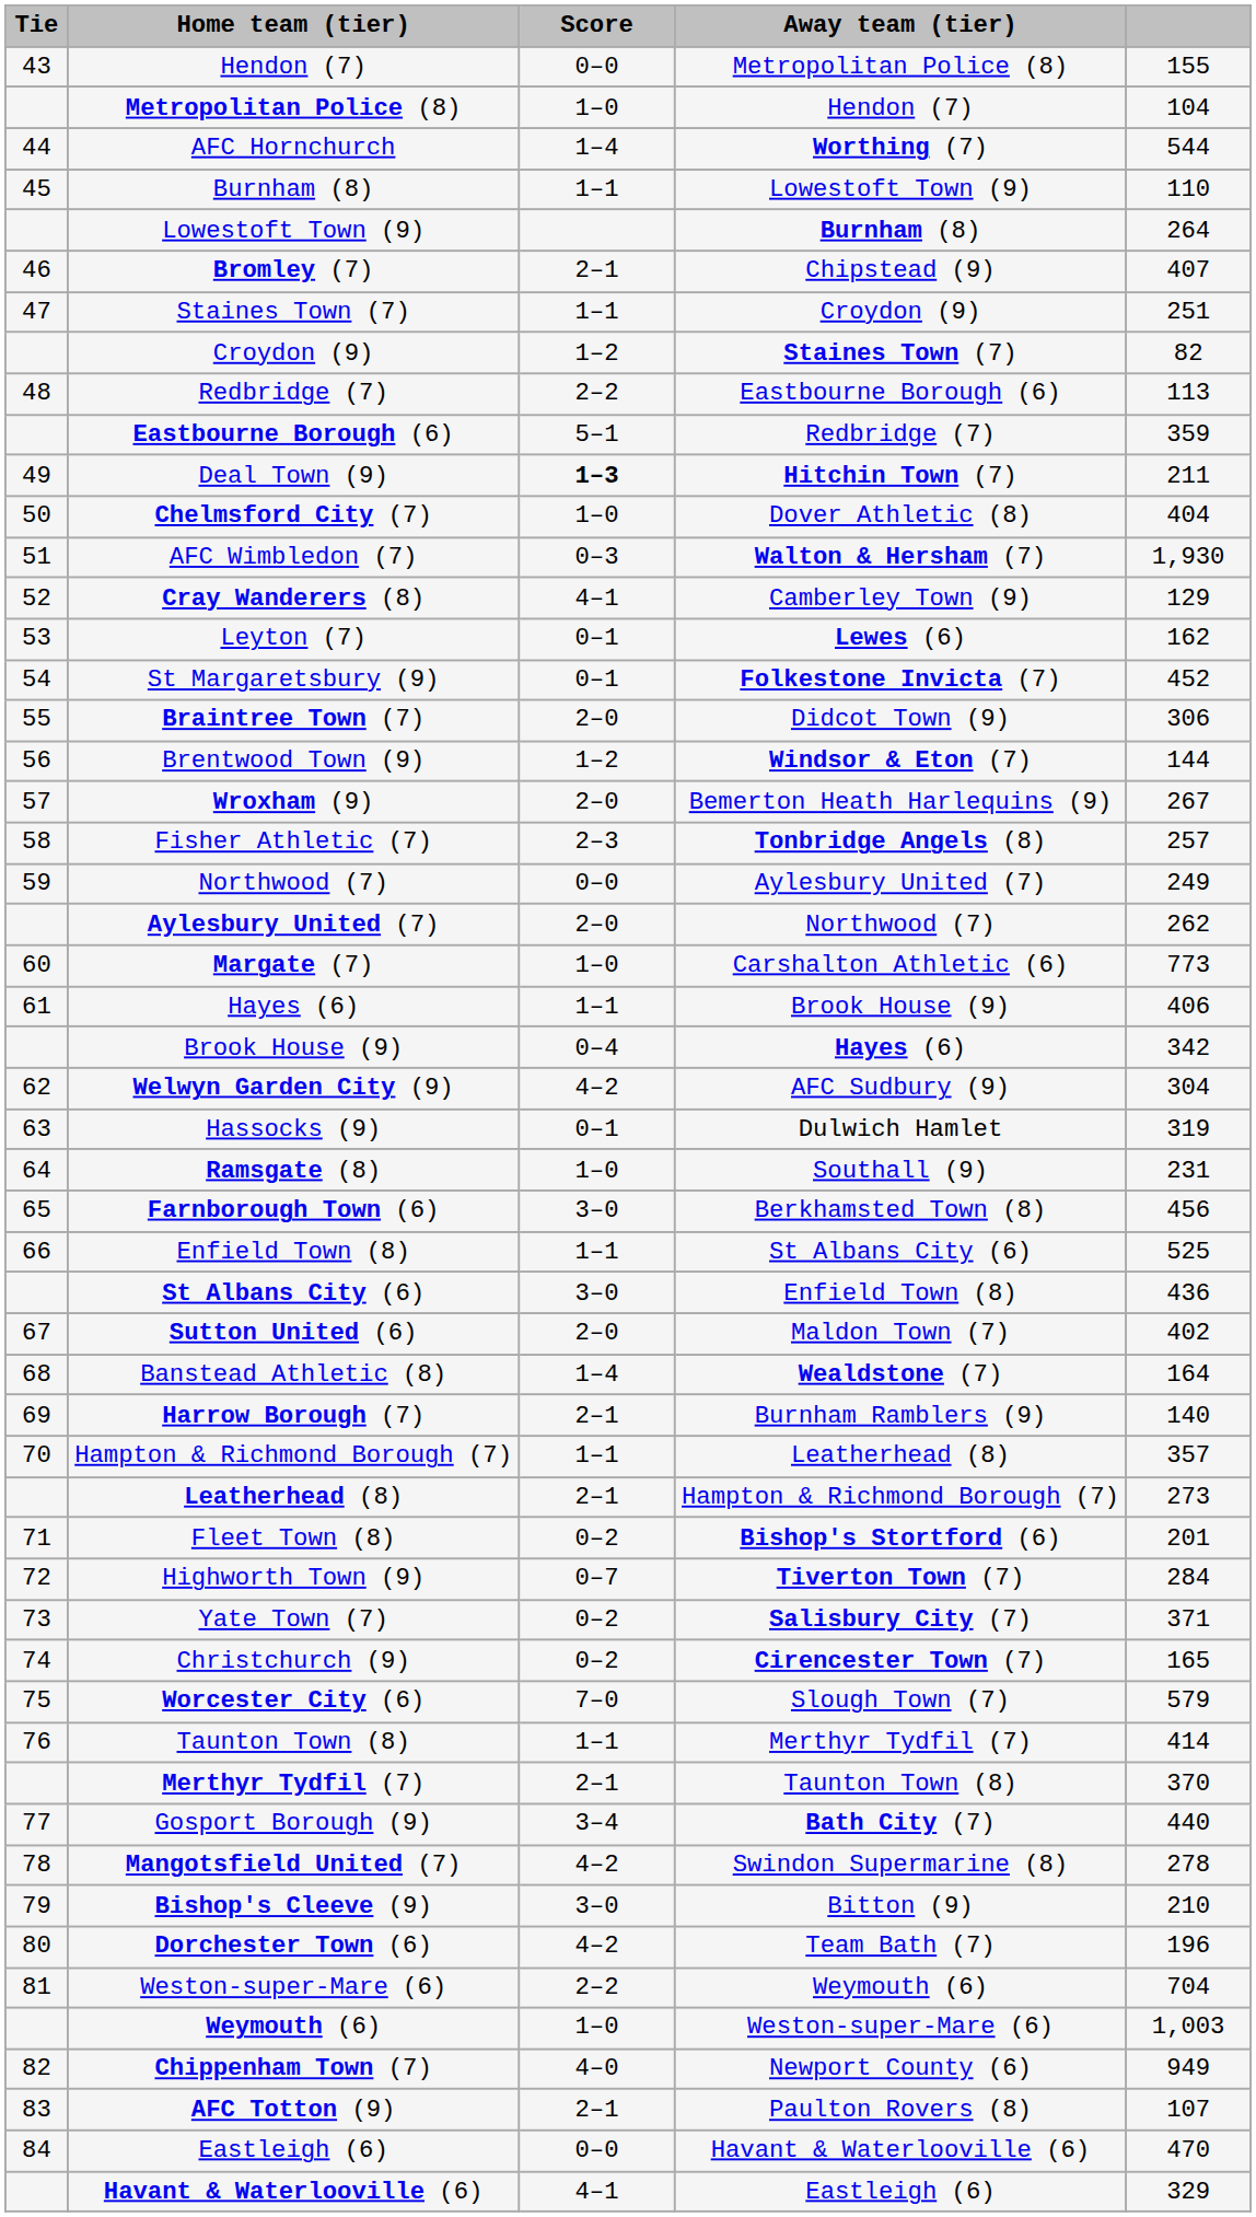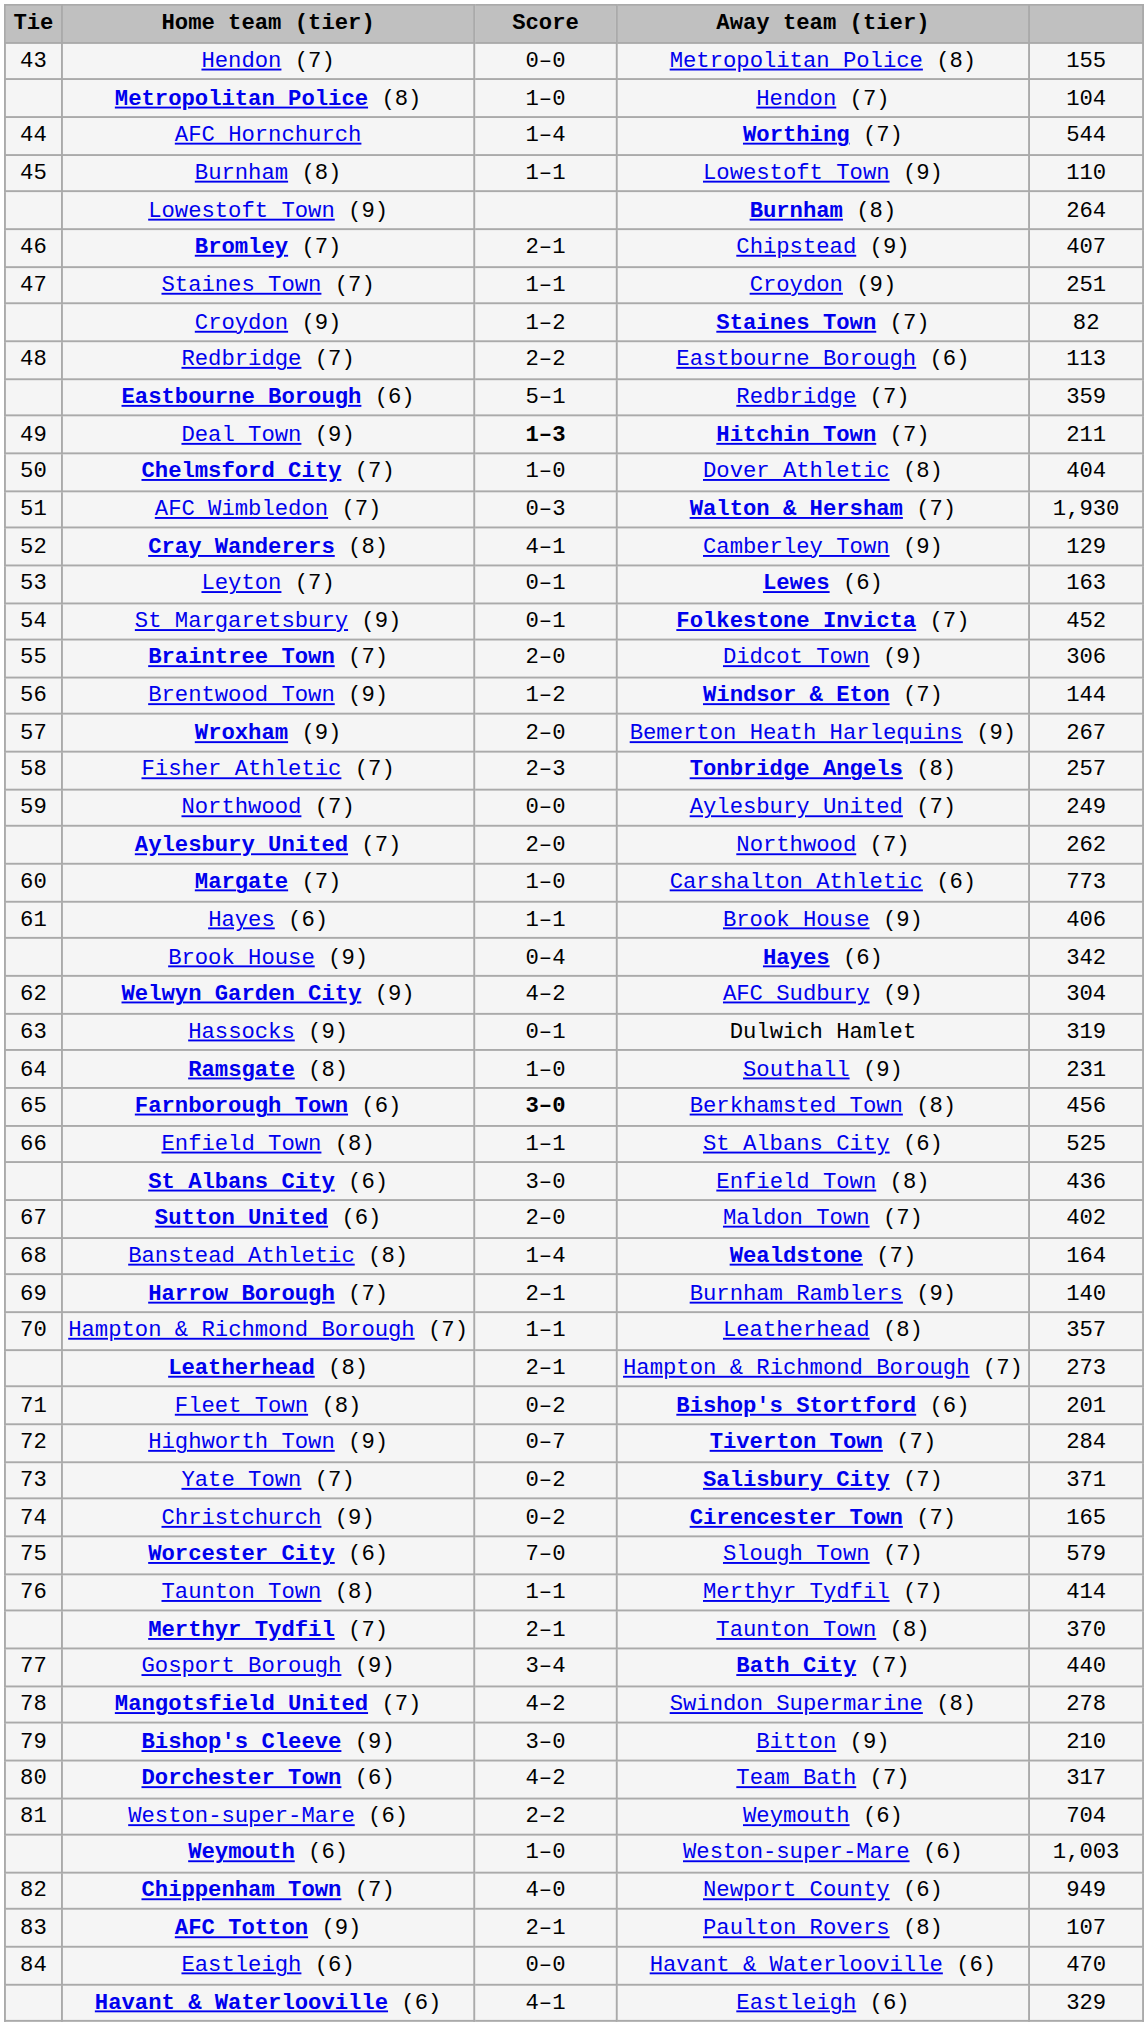Leyton (7) | column 5: 162 -> 163
Farnborough Town (6) | Score: normal -> bold
Dorchester Town (6) | column 5: 196 -> 317
